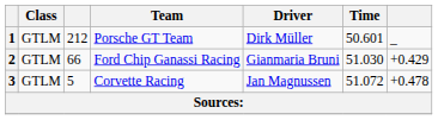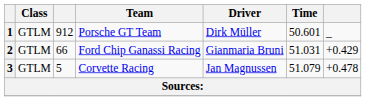Porsche GT Team | column 3: 212 -> 912
Ford Chip Ganassi Racing | Time: 51.030 -> 51.031
Corvette Racing | Time: 51.072 -> 51.079
